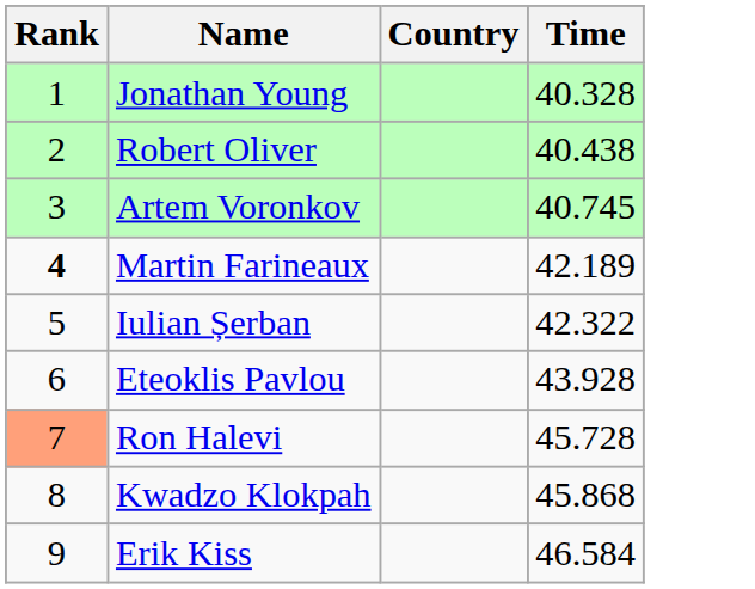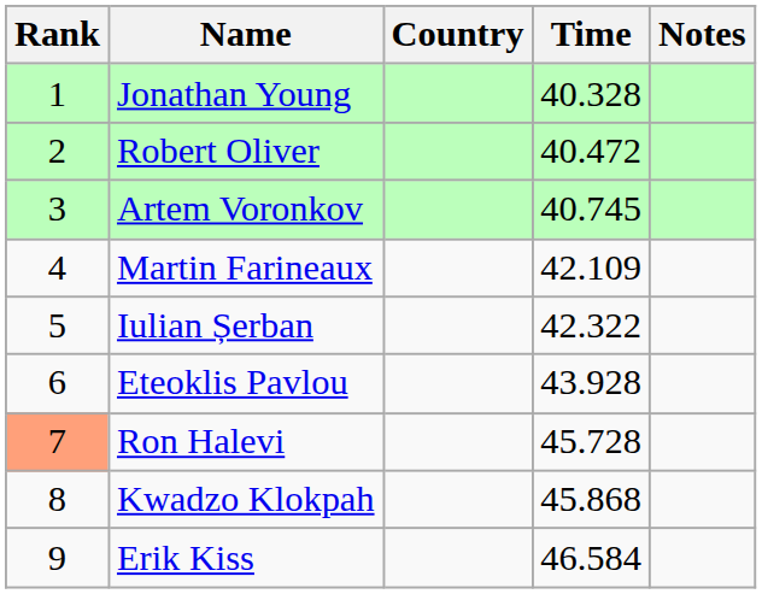+ column: Notes
Robert Oliver | Time: 40.438 -> 40.472
Martin Farineaux | Rank: bold -> normal
Martin Farineaux | Time: 42.189 -> 42.109
